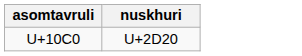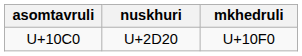+ column: mkhedruli | U+10F0
